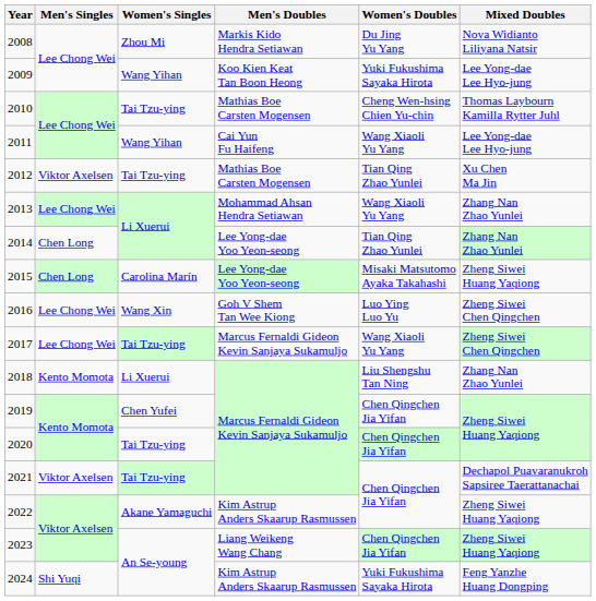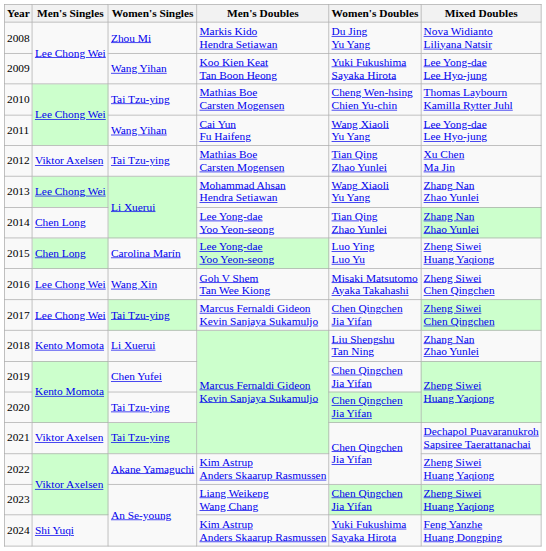2015 | Women's Doubles: Misaki Matsutomo Ayaka Takahashi -> Luo Ying Luo Yu
2016 | Women's Doubles: Luo Ying Luo Yu -> Misaki Matsutomo Ayaka Takahashi
2017 | Women's Doubles: Wang Xiaoli Yu Yang -> Chen Qingchen Jia Yifan
